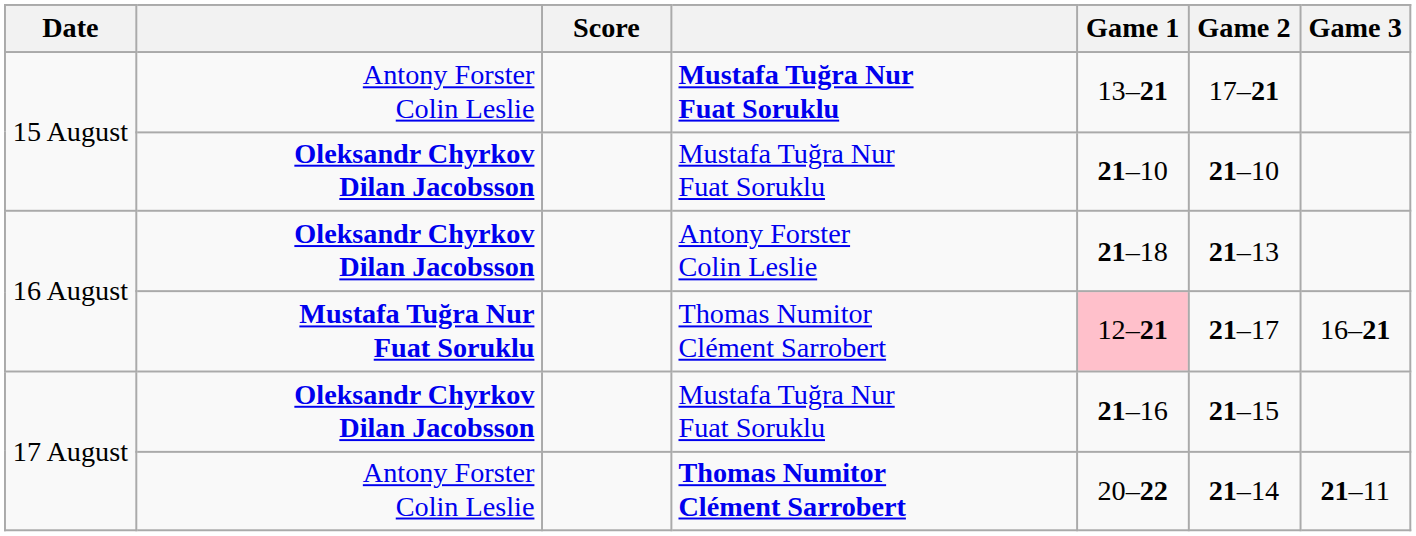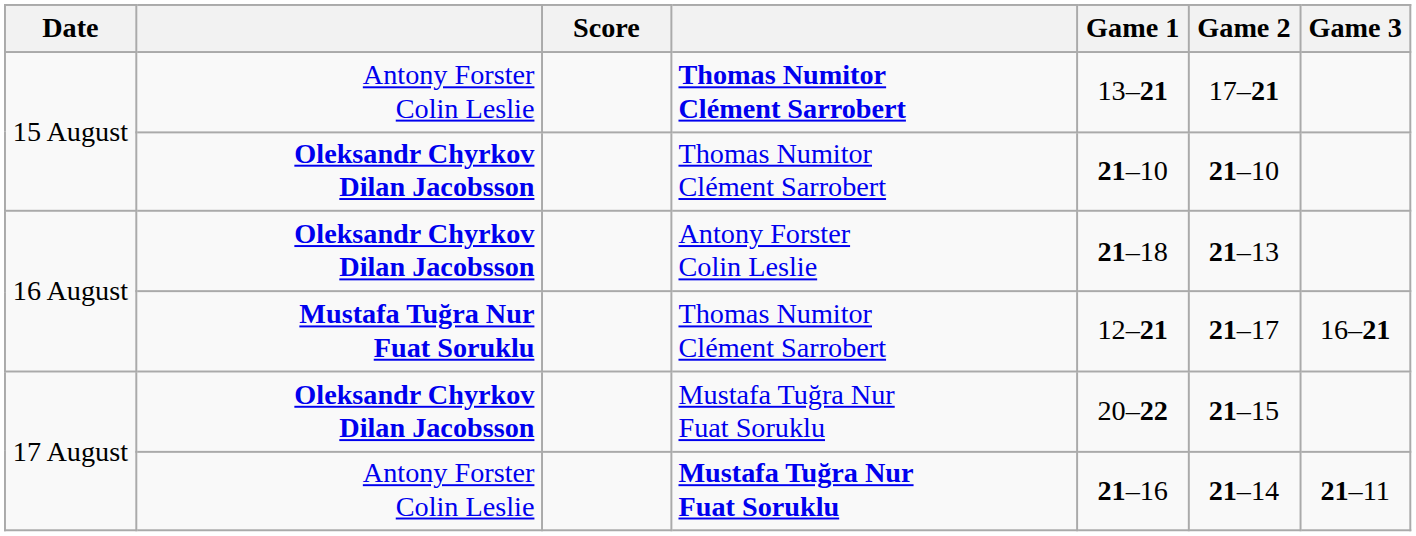15 August / Antony Forster Colin Leslie | column 4: Mustafa Tuğra Nur Fuat Soruklu -> Thomas Numitor Clément Sarrobert
15 August / Oleksandr Chyrkov Dilan Jacobsson | column 4: Mustafa Tuğra Nur Fuat Soruklu -> Thomas Numitor Clément Sarrobert
16 August / Mustafa Tuğra Nur Fuat Soruklu | Game 1: pink background -> no background
17 August / Oleksandr Chyrkov Dilan Jacobsson | Game 1: 21–16 -> 20–22
17 August / Antony Forster Colin Leslie | column 4: Thomas Numitor Clément Sarrobert -> Mustafa Tuğra Nur Fuat Soruklu
17 August / Antony Forster Colin Leslie | Game 1: 20–22 -> 21–16
